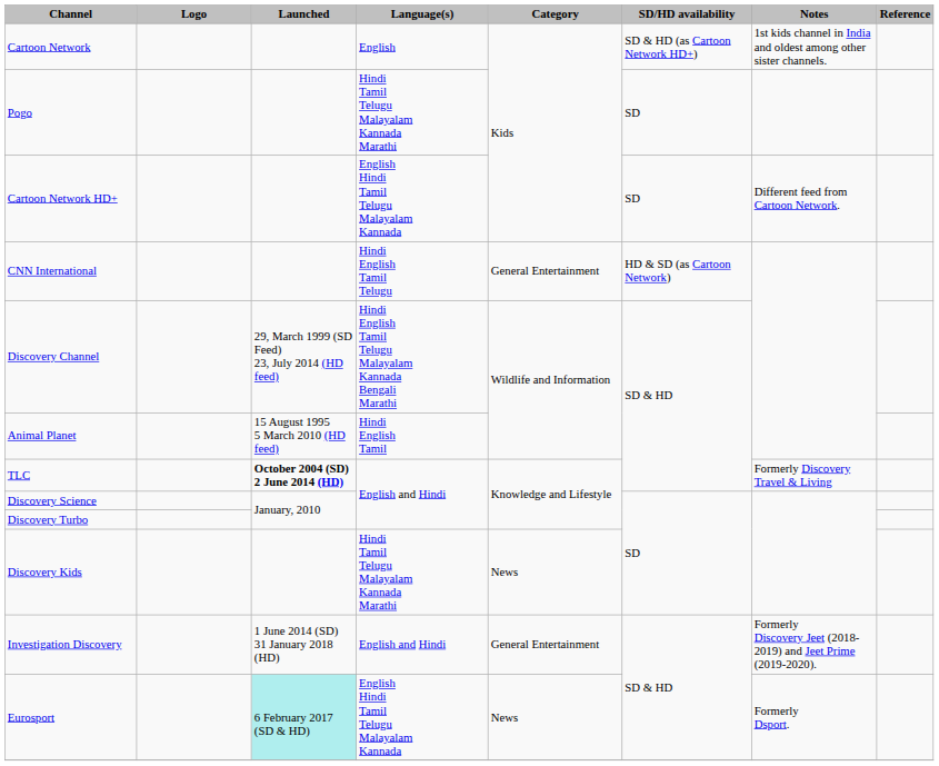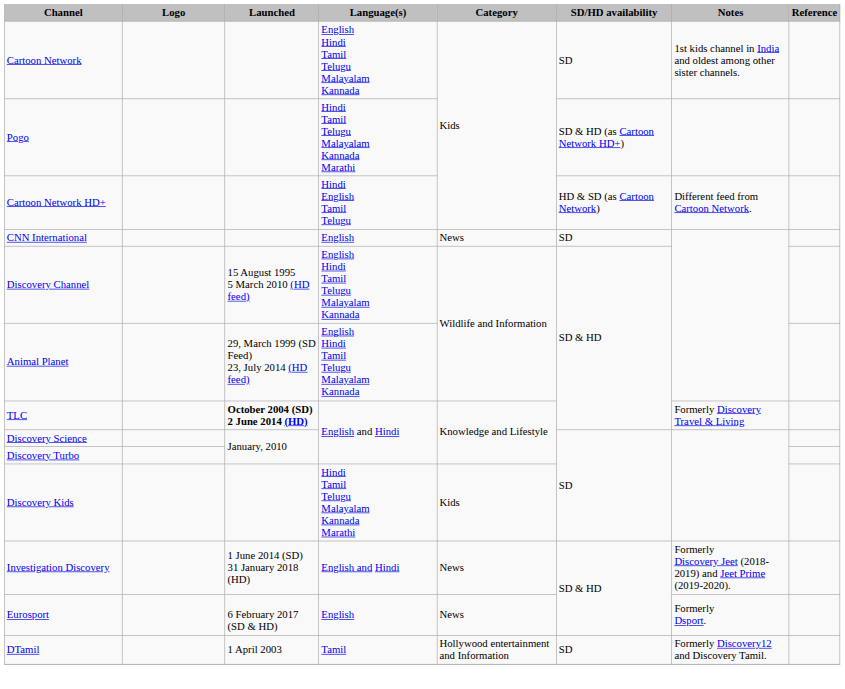Cartoon Network | Language(s): English -> English Hindi Tamil Telugu Malayalam Kannada
Cartoon Network | SD/HD availability: SD & HD (as Cartoon Network HD+) -> SD
Pogo | SD/HD availability: SD -> SD & HD (as Cartoon Network HD+)
Cartoon Network HD+ | Language(s): English Hindi Tamil Telugu Malayalam Kannada -> Hindi English Tamil Telugu
Cartoon Network HD+ | SD/HD availability: SD -> HD & SD (as Cartoon Network)
CNN International | Language(s): Hindi English Tamil Telugu -> English
CNN International | Category: General Entertainment -> News
CNN International | SD/HD availability: HD & SD (as Cartoon Network) -> SD
Discovery Channel | Launched: 29, March 1999 (SD Feed) 23, July 2014 (HD feed) -> 15 August 1995 5 March 2010 (HD feed)
Discovery Channel | Language(s): Hindi English Tamil Telugu Malayalam Kannada Bengali Marathi -> English Hindi Tamil Telugu Malayalam Kannada
Animal Planet | Launched: 15 August 1995 5 March 2010 (HD feed) -> 29, March 1999 (SD Feed) 23, July 2014 (HD feed)
Animal Planet | Language(s): Hindi English Tamil -> English Hindi Tamil Telugu Malayalam Kannada
Discovery Kids | Category: News -> Kids
Investigation Discovery | Category: General Entertainment -> News
Eurosport | Launched: paleturquoise background -> no background
Eurosport | Language(s): English Hindi Tamil Telugu Malayalam Kannada -> English
+ row: DTamil | 1 April 2003 | Tamil | Hollywood entertainment and Information | SD | Formerly Discovery12 and Discovery Tamil.
